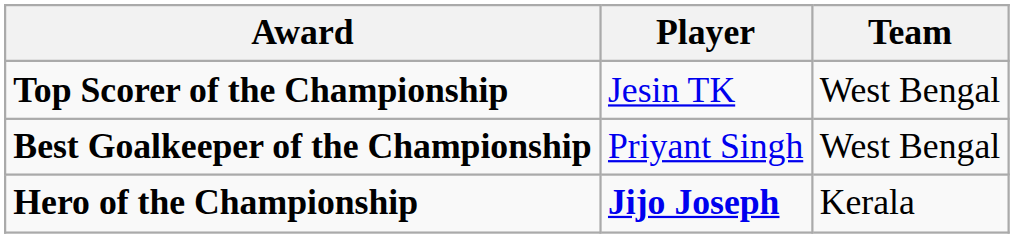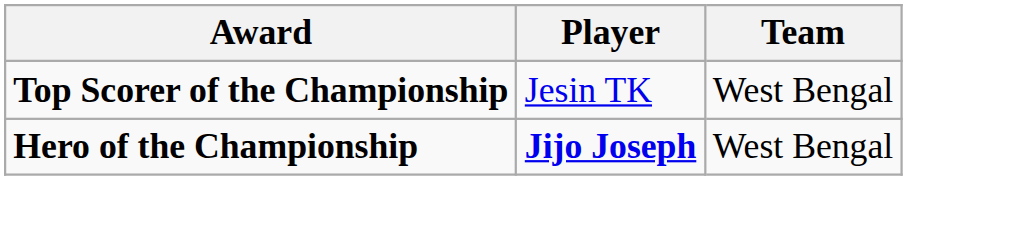- row: Best Goalkeeper of the Championship | Priyant Singh | West Bengal
Hero of the Championship | Team: Kerala -> West Bengal
